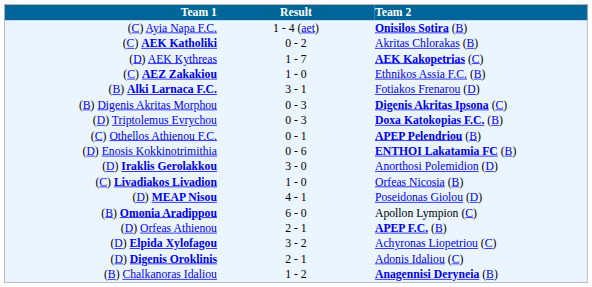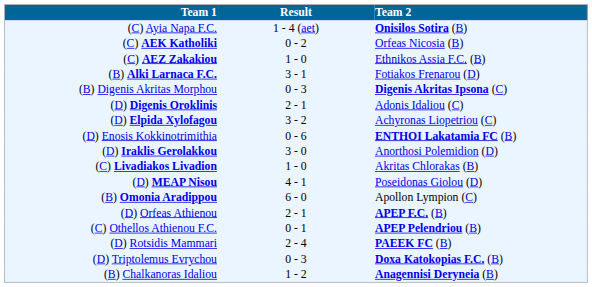(C) AEK Katholiki | Team 2: Akritas Chlorakas (B) -> Orfeas Nicosia (B)
- row: (D) AEK Kythreas | 1 - 7 | AEK Kakopetrias (C)
rows swapped: (D) Digenis Oroklinis <-> (D) Triptolemus Evrychou
rows swapped: (D) Elpida Xylofagou <-> (C) Othellos Athienou F.C.
(C) Livadiakos Livadion | Team 2: Orfeas Nicosia (B) -> Akritas Chlorakas (B)
+ row: (D) Rotsidis Mammari | 2 - 4 | PAEEK FC (B)
